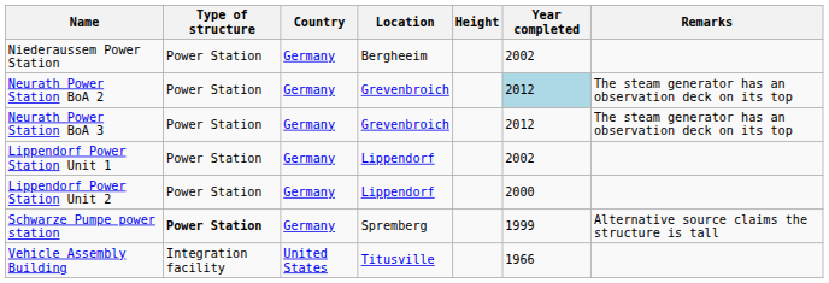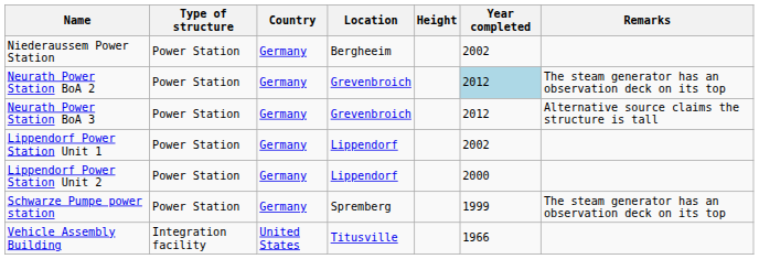Neurath Power Station BoA 3 | Remarks: The steam generator has an observation deck on its top -> Alternative source claims the structure is tall
Schwarze Pumpe power station | Type of structure: bold -> normal
Schwarze Pumpe power station | Remarks: Alternative source claims the structure is tall -> The steam generator has an observation deck on its top
